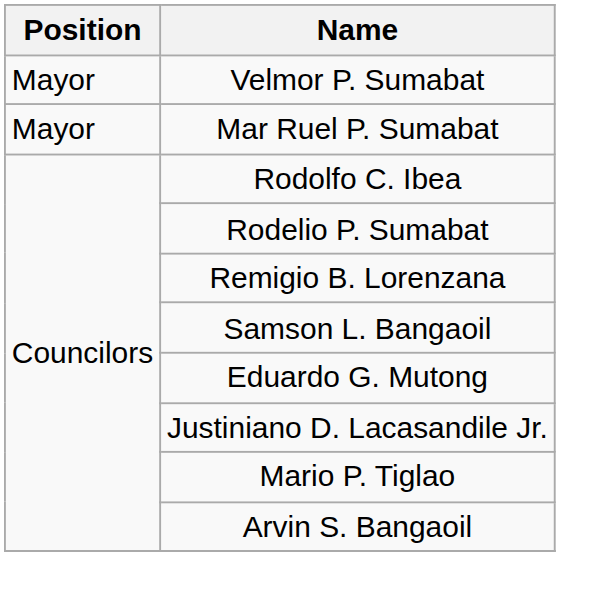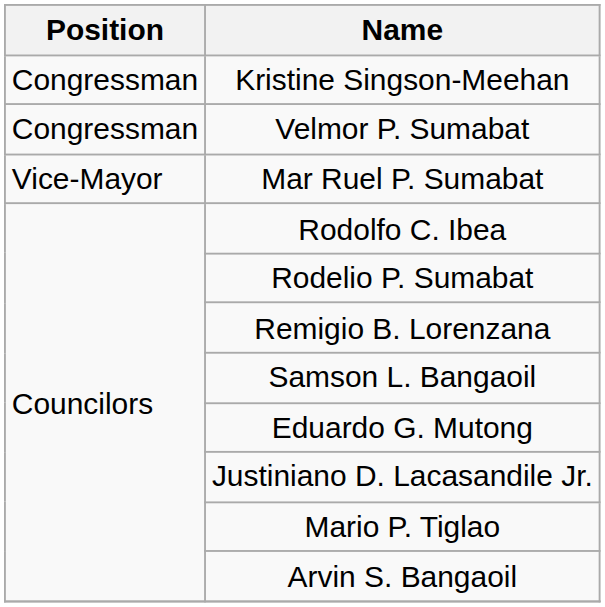+ row: Congressman | Kristine Singson-Meehan
Velmor P. Sumabat | Position: Mayor -> Congressman
Mar Ruel P. Sumabat | Position: Mayor -> Vice-Mayor
